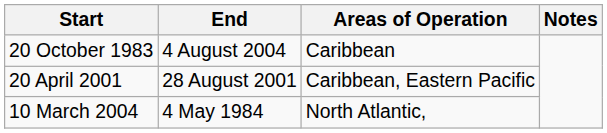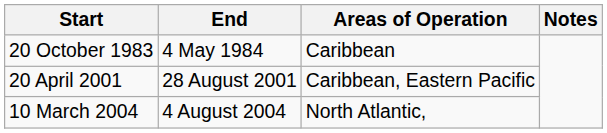20 October 1983 | End: 4 August 2004 -> 4 May 1984
10 March 2004 | End: 4 May 1984 -> 4 August 2004
